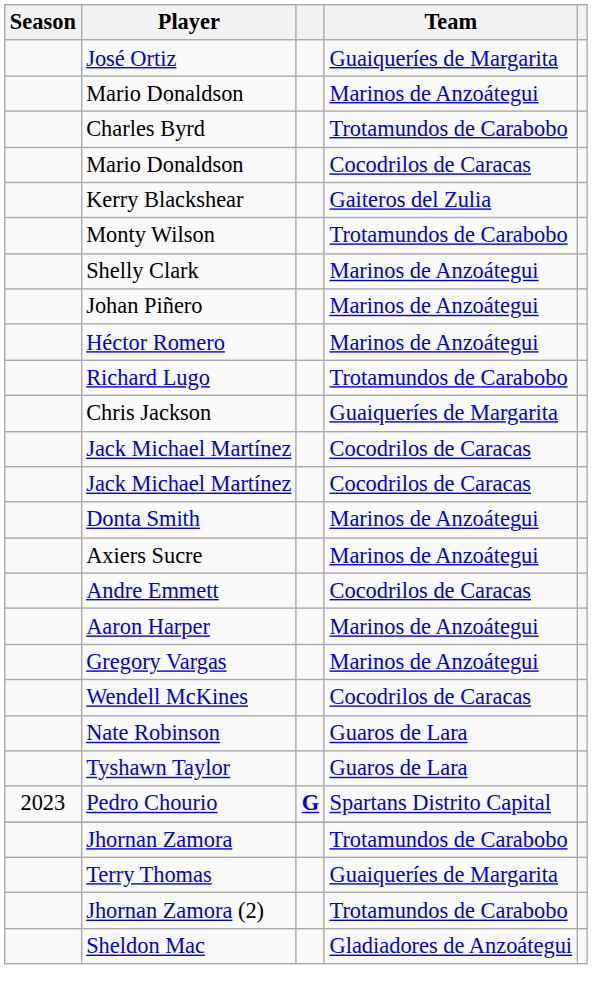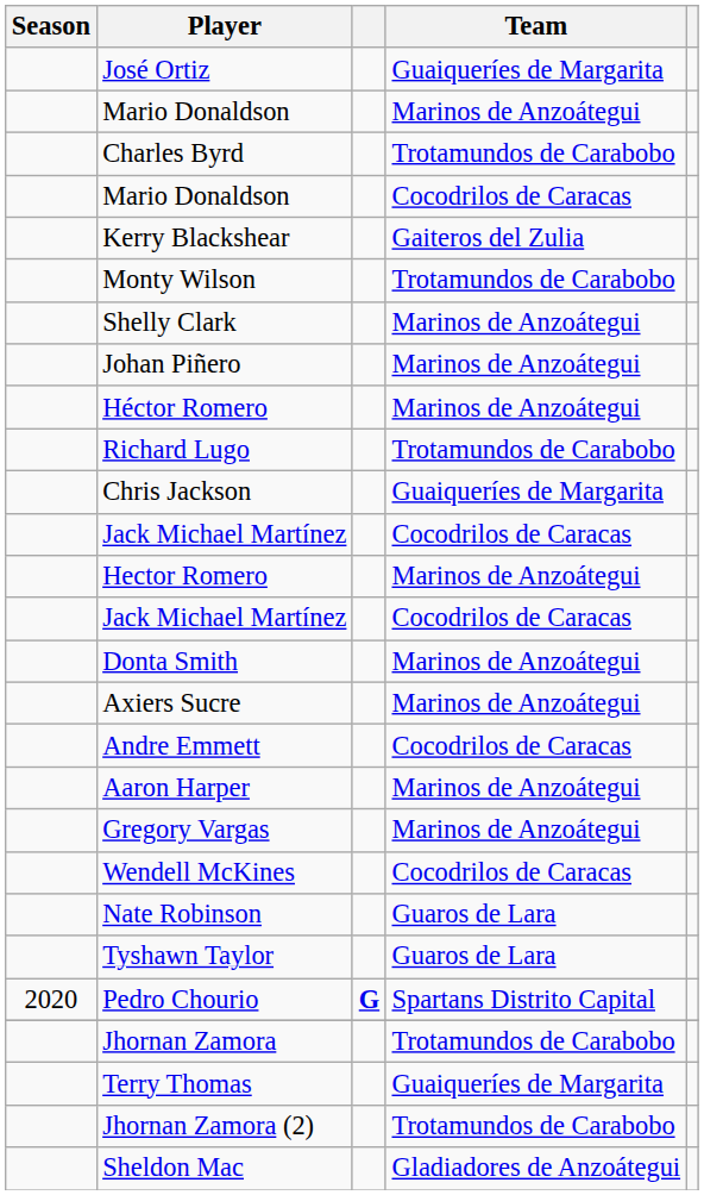+ row: Hector Romero | Marinos de Anzoátegui
Pedro Chourio | Season: 2023 -> 2020
